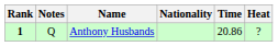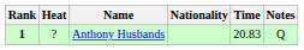columns swapped: Heat <-> Notes
Anthony Husbands | Time: 20.86 -> 20.83
